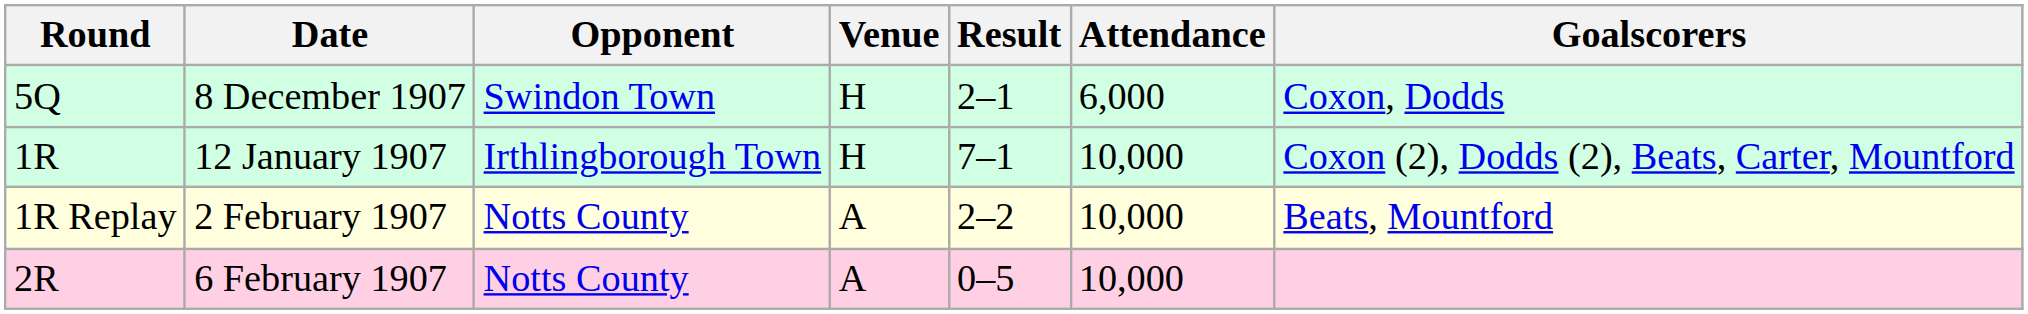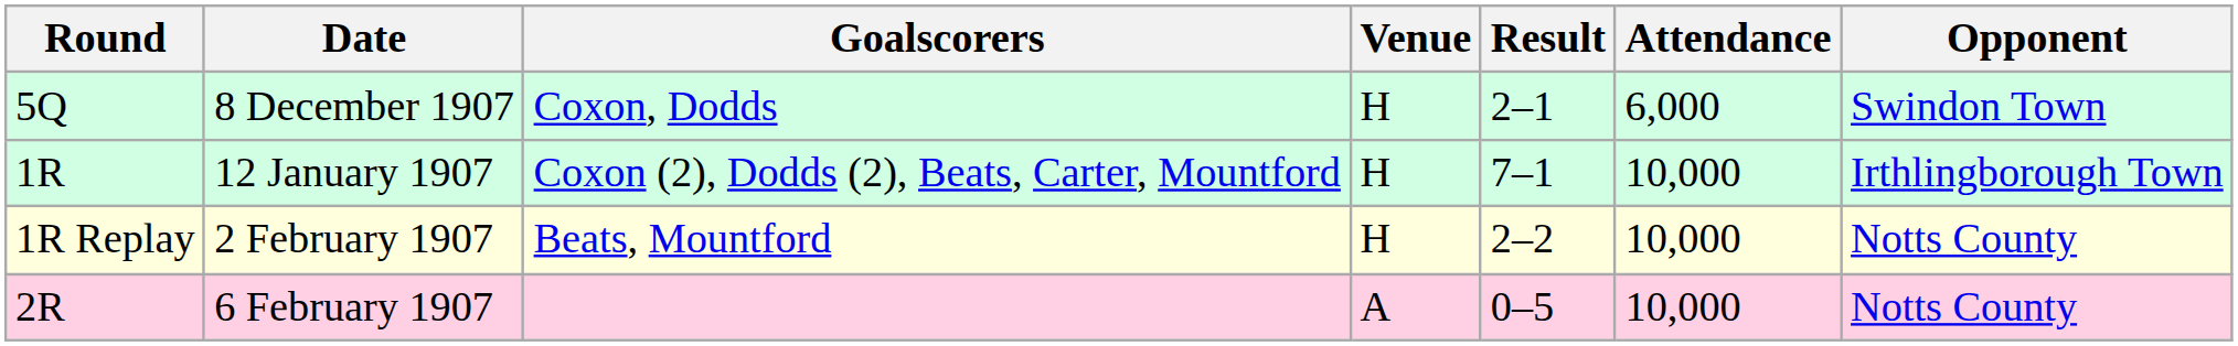columns swapped: Opponent <-> Goalscorers
2 February 1907 | Venue: A -> H
